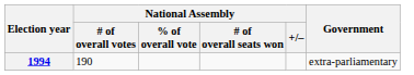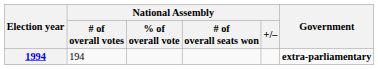1994 | National Assembly / # of overall votes: 190 -> 194
1994 | Government: normal -> bold
